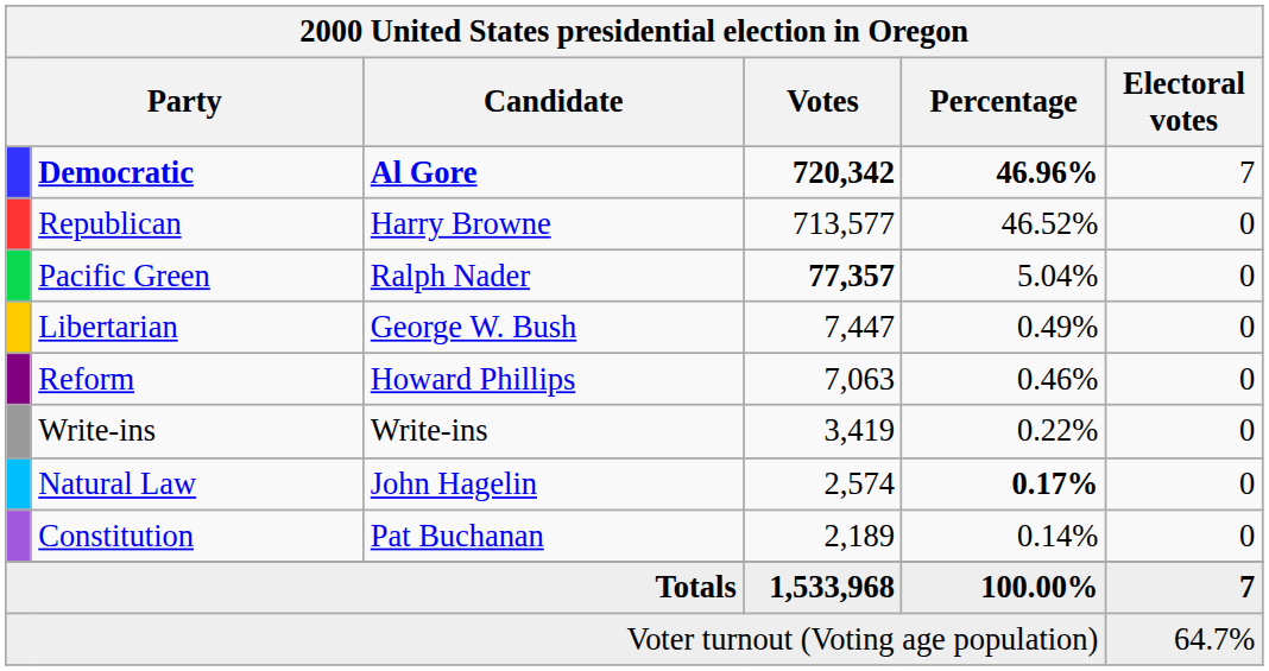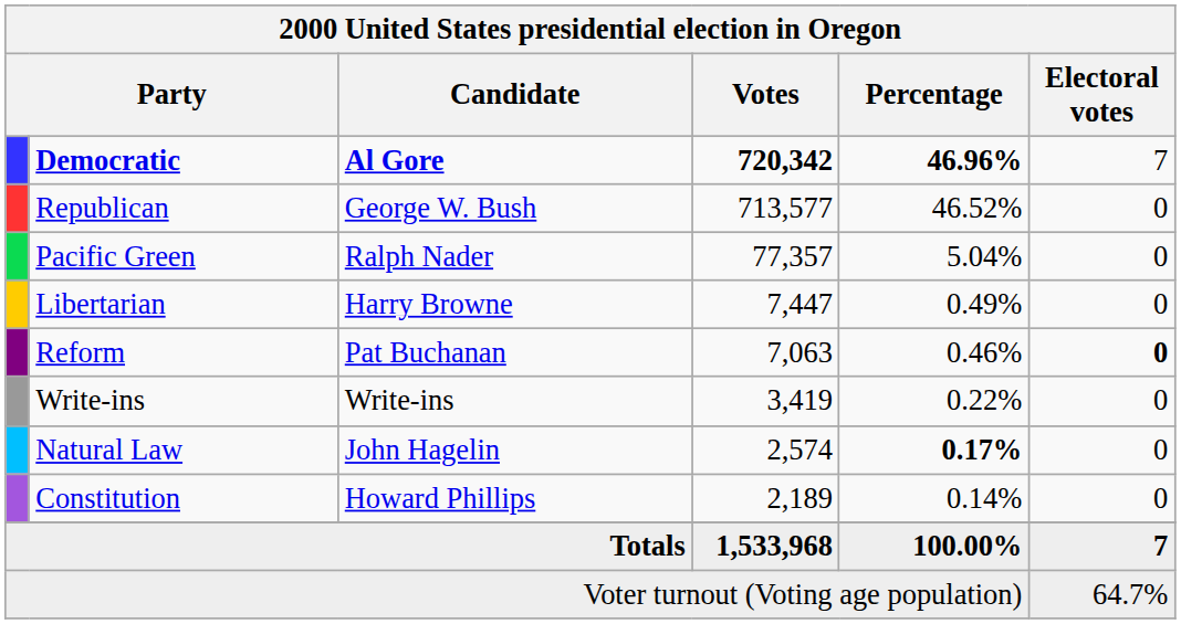Republican | Candidate: Harry Browne -> George W. Bush
Pacific Green | Votes: bold -> normal
Libertarian | Candidate: George W. Bush -> Harry Browne
Reform | Candidate: Howard Phillips -> Pat Buchanan
Reform | Electoral votes: normal -> bold
Constitution | Candidate: Pat Buchanan -> Howard Phillips
